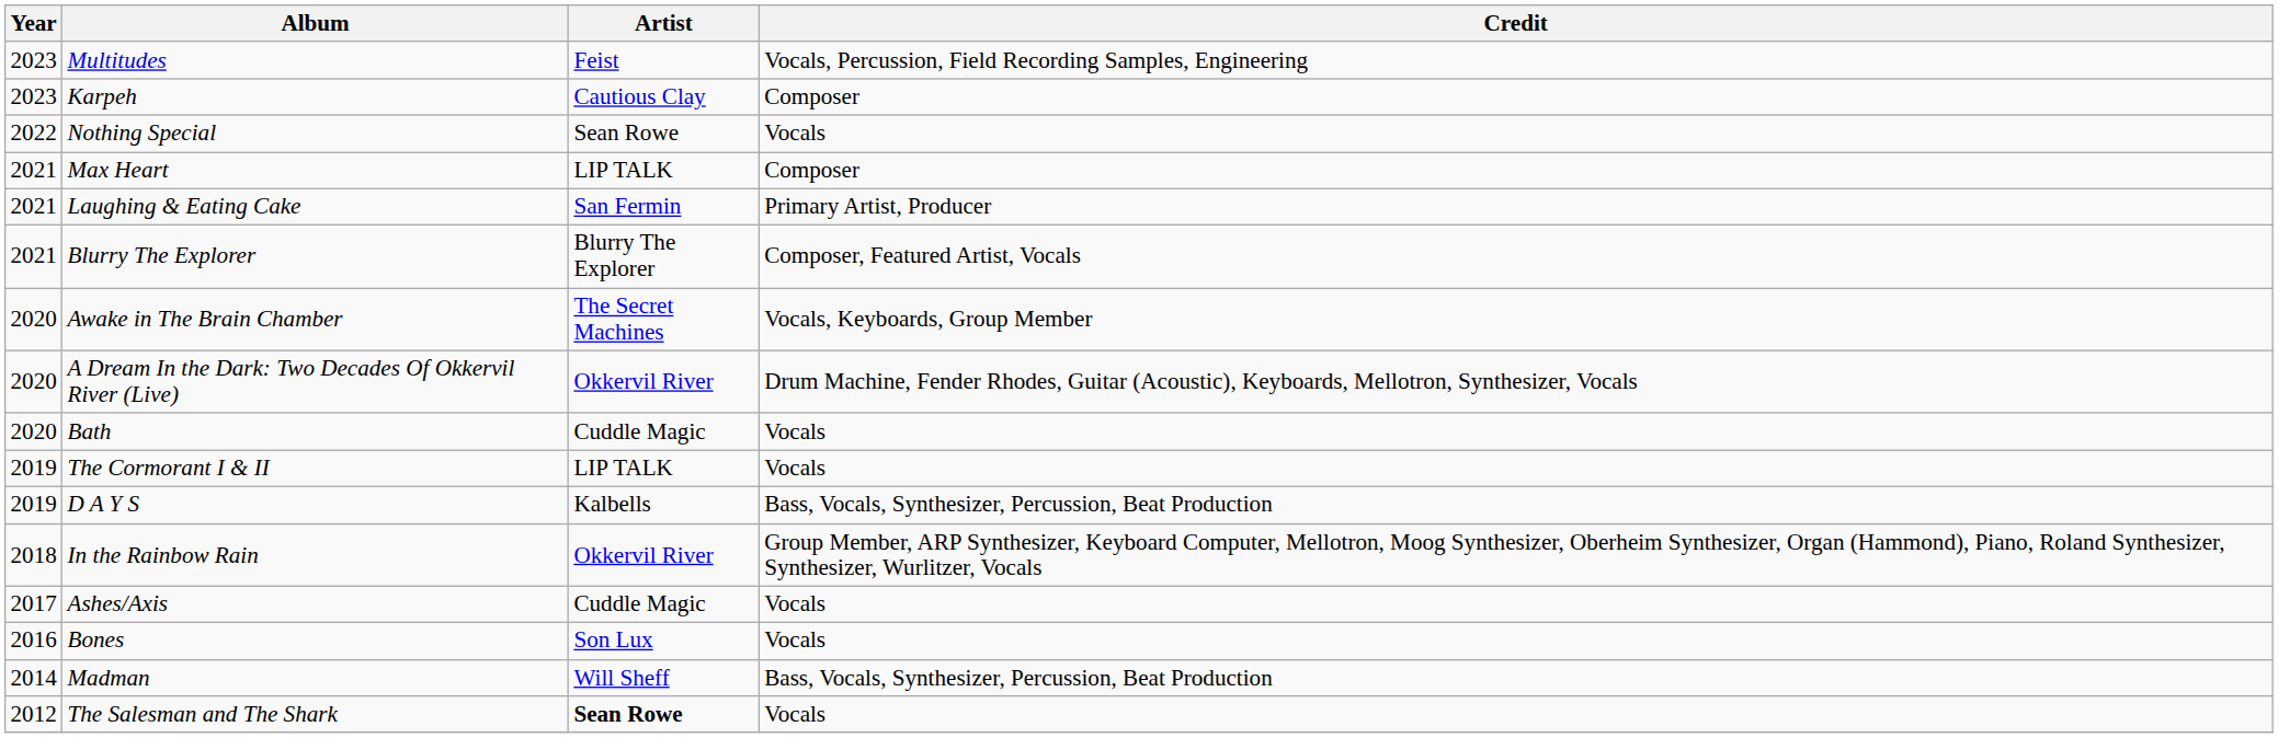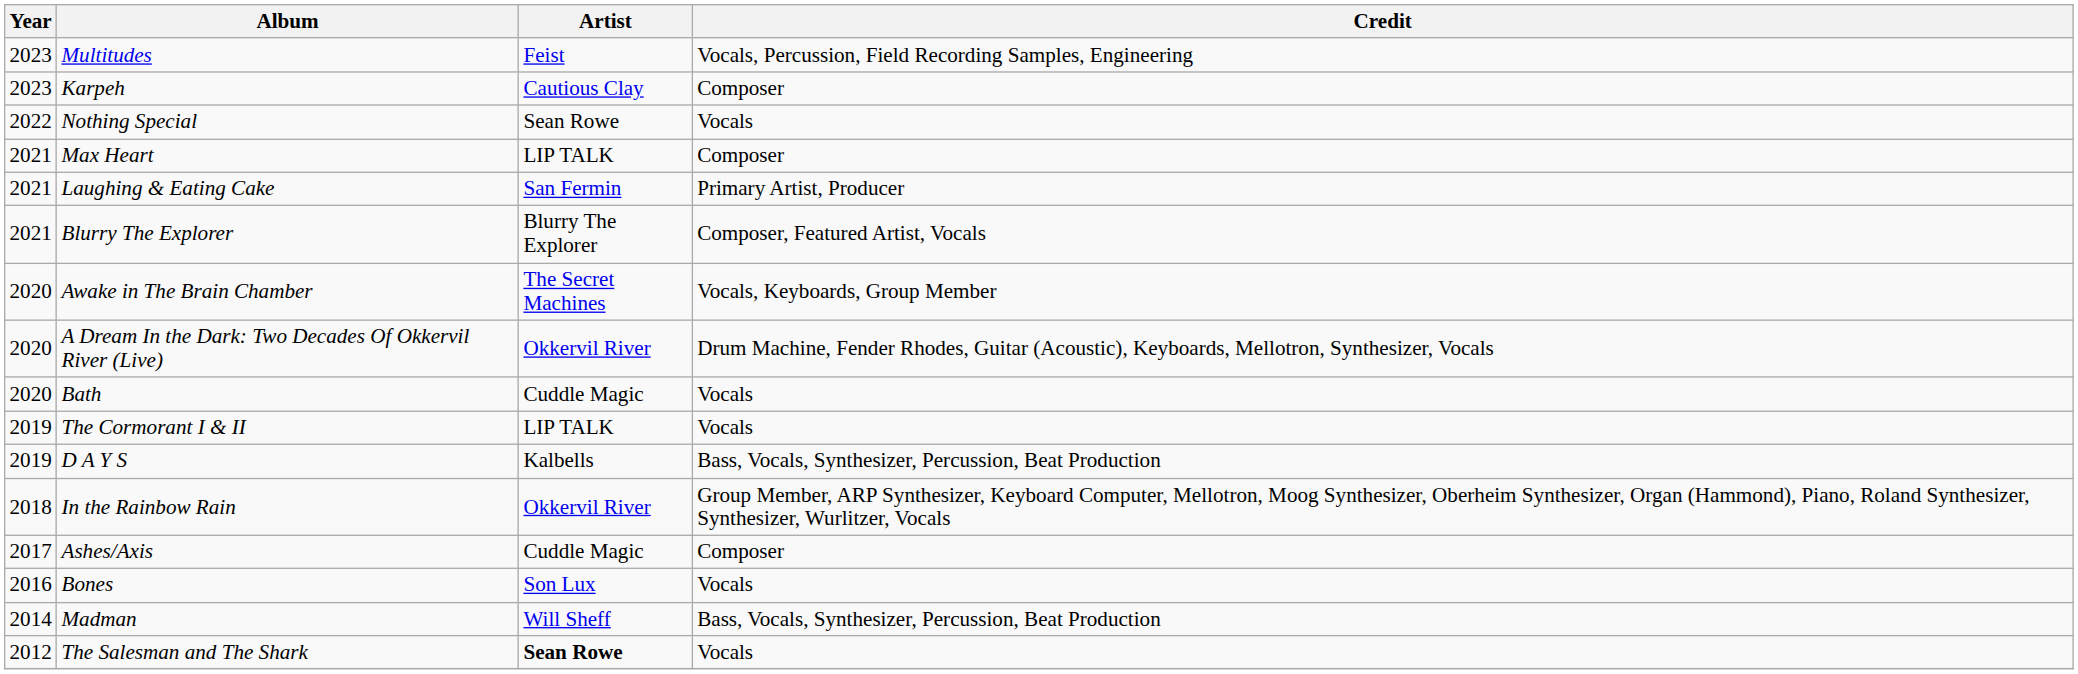Ashes/Axis | Credit: Vocals -> Composer
